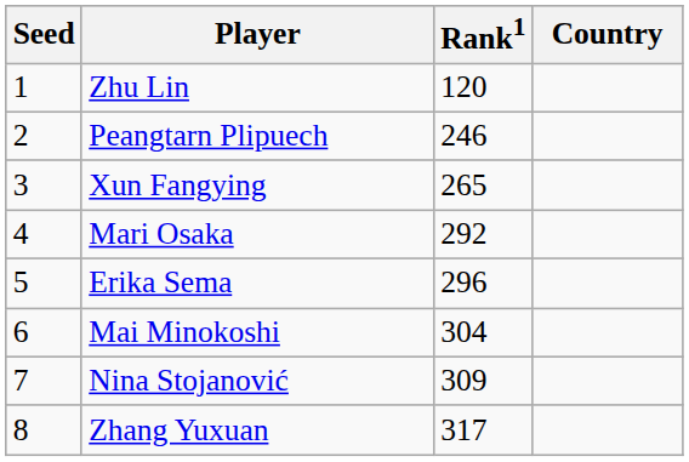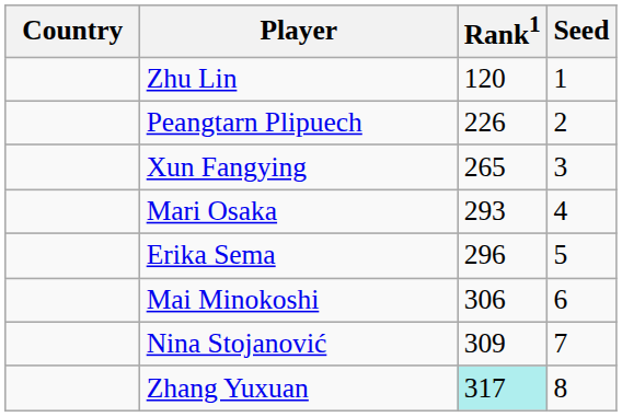columns swapped: Country <-> Seed
Peangtarn Plipuech | Rank1: 246 -> 226
Mari Osaka | Rank1: 292 -> 293
Mai Minokoshi | Rank1: 304 -> 306
Zhang Yuxuan | Rank1: no background -> paleturquoise background
